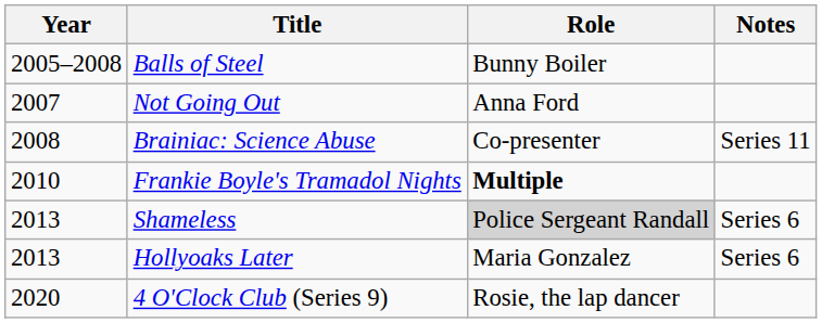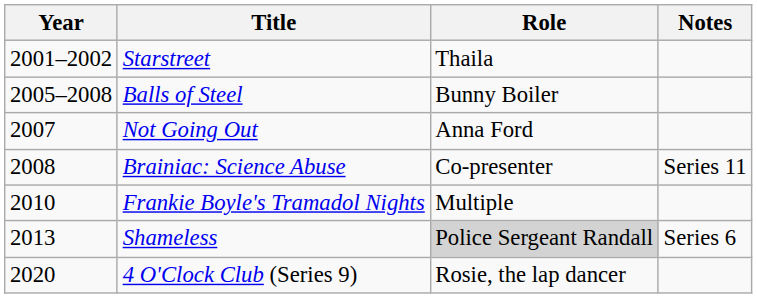+ row: 2001–2002 | Starstreet | Thaila
Frankie Boyle's Tramadol Nights | Role: bold -> normal
- row: 2013 | Hollyoaks Later | Maria Gonzalez | Series 6
